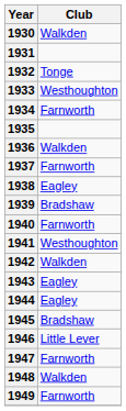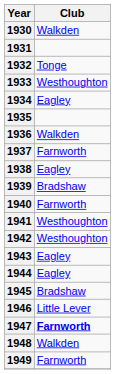1934 | Club: Farnworth -> Eagley
1942 | Club: Walkden -> Westhoughton
1947 | Club: normal -> bold
